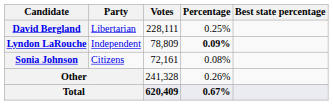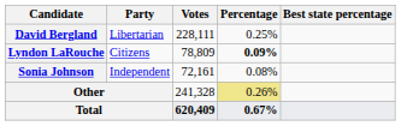Lyndon LaRouche | Party: Independent -> Citizens
Sonia Johnson | Party: Citizens -> Independent
Other | Percentage: no background -> khaki background
